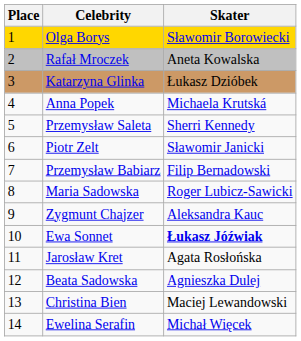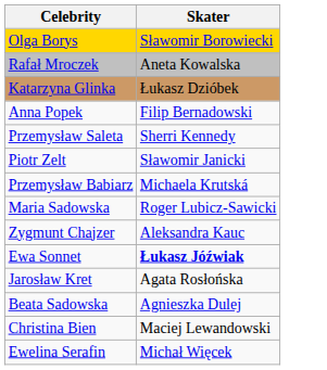- column: Place | 1 | 2 | 3 | 4 | 5 | 6 | 7 | 8 | 9 | 10 | 11 | 12 | 13 | 14
Anna Popek | Skater: Michaela Krutská -> Filip Bernadowski
Przemysław Babiarz | Skater: Filip Bernadowski -> Michaela Krutská
